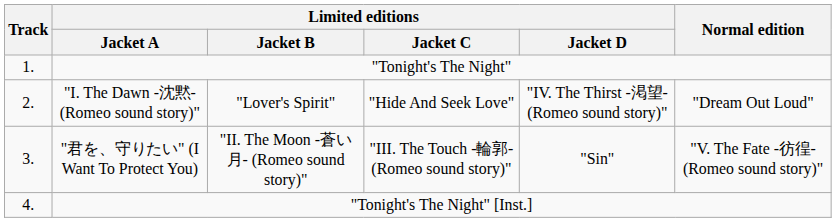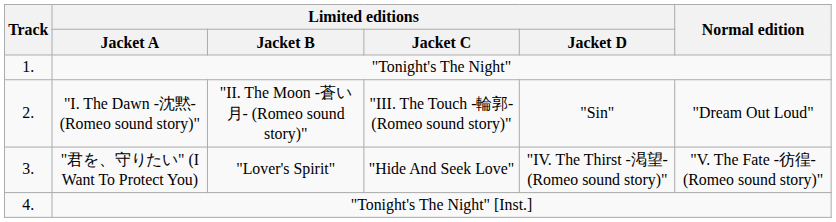"I. The Dawn -沈黙- (Romeo sound story)" | Limited editions / Jacket B: "Lover's Spirit" -> "II. The Moon -蒼い月- (Romeo sound story)"
"I. The Dawn -沈黙- (Romeo sound story)" | Limited editions / Jacket C: "Hide And Seek Love" -> "III. The Touch -輪郭- (Romeo sound story)"
"I. The Dawn -沈黙- (Romeo sound story)" | Limited editions / Jacket D: "IV. The Thirst -渇望- (Romeo sound story)" -> "Sin"
"君を、守りたい" (I Want To Protect You) | Limited editions / Jacket B: "II. The Moon -蒼い月- (Romeo sound story)" -> "Lover's Spirit"
"君を、守りたい" (I Want To Protect You) | Limited editions / Jacket C: "III. The Touch -輪郭- (Romeo sound story)" -> "Hide And Seek Love"
"君を、守りたい" (I Want To Protect You) | Limited editions / Jacket D: "Sin" -> "IV. The Thirst -渇望- (Romeo sound story)"
